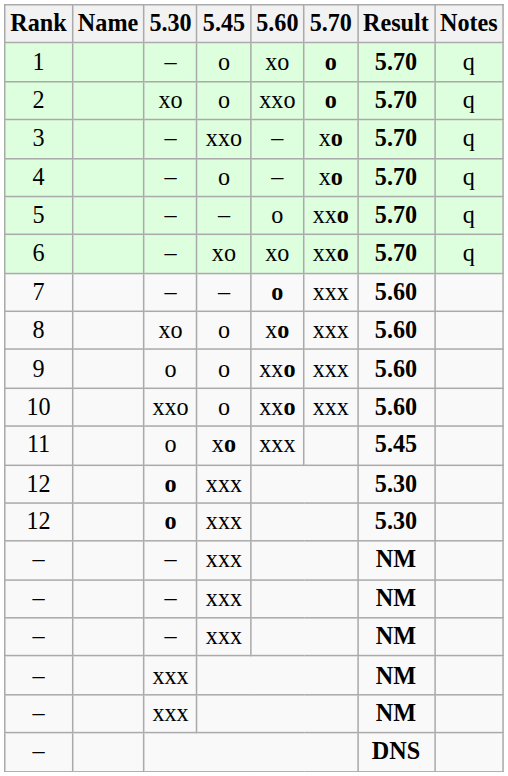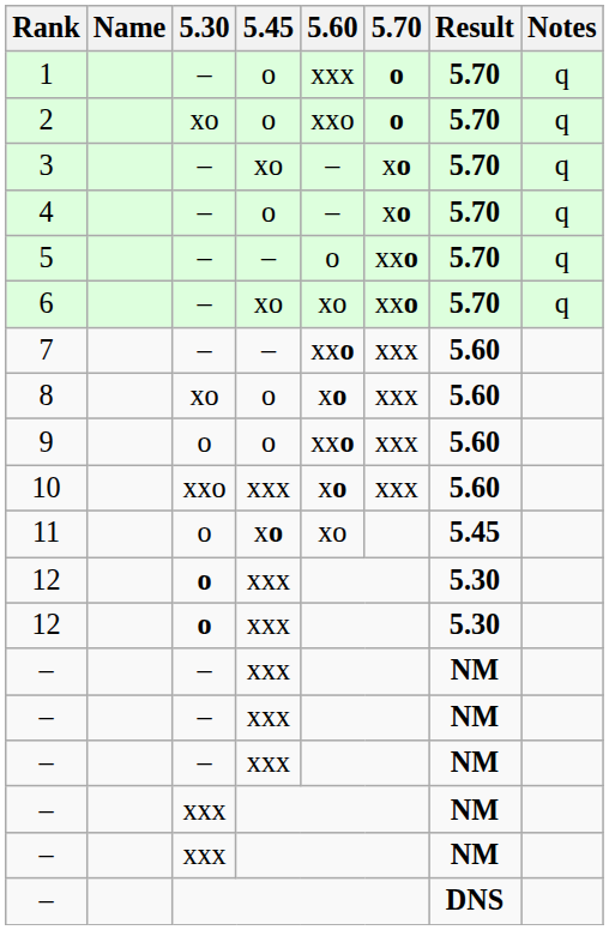1 | 5.60: xo -> xxx
3 | 5.45: xxo -> xo
7 | 5.60: o -> xxo
10 | 5.45: o -> xxx
10 | 5.60: xxo -> xo
11 | 5.60: xxx -> xo
